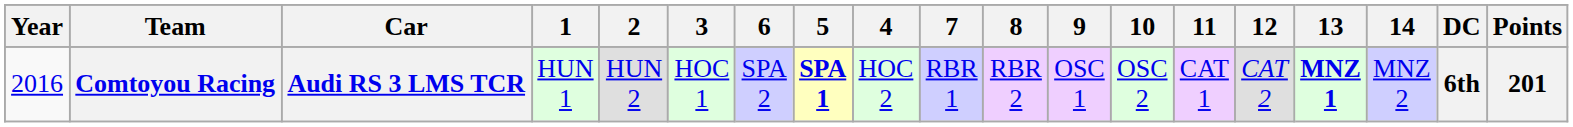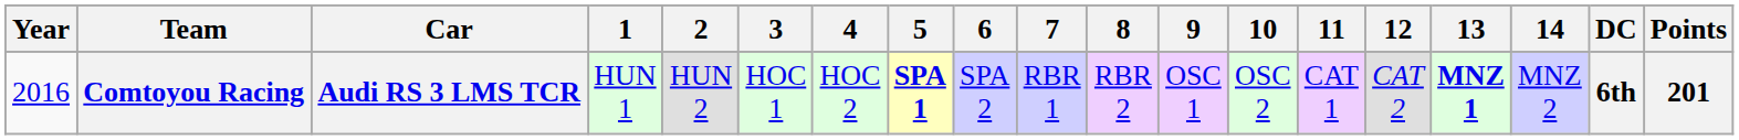columns swapped: 4 <-> 6
